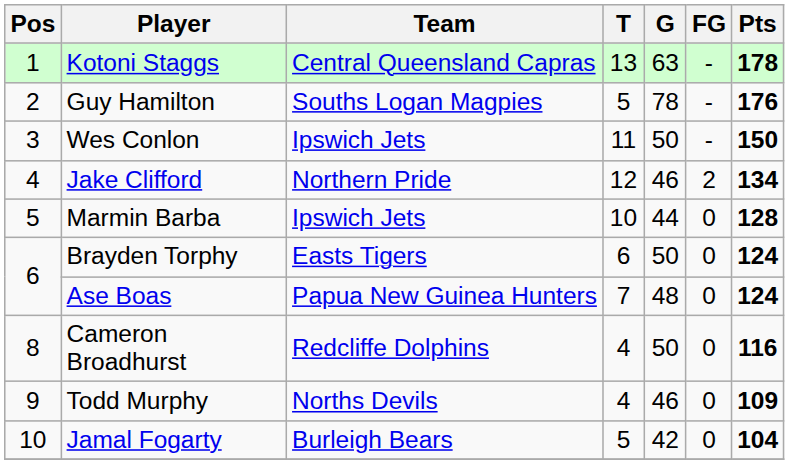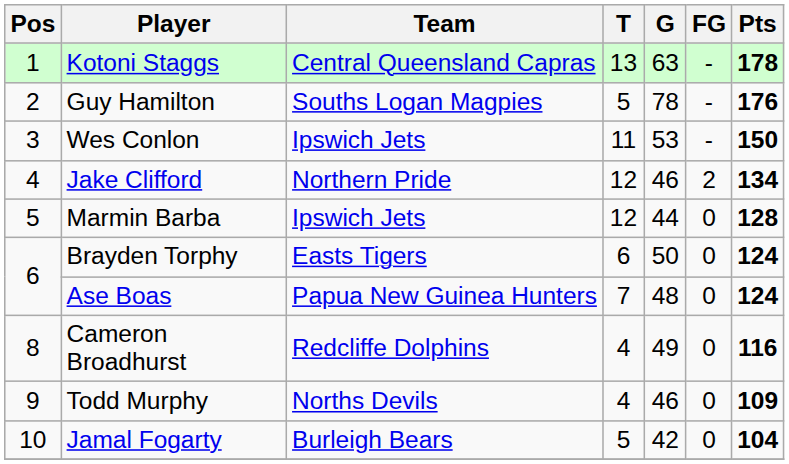Wes Conlon | G: 50 -> 53
Marmin Barba | T: 10 -> 12
Cameron Broadhurst | G: 50 -> 49
